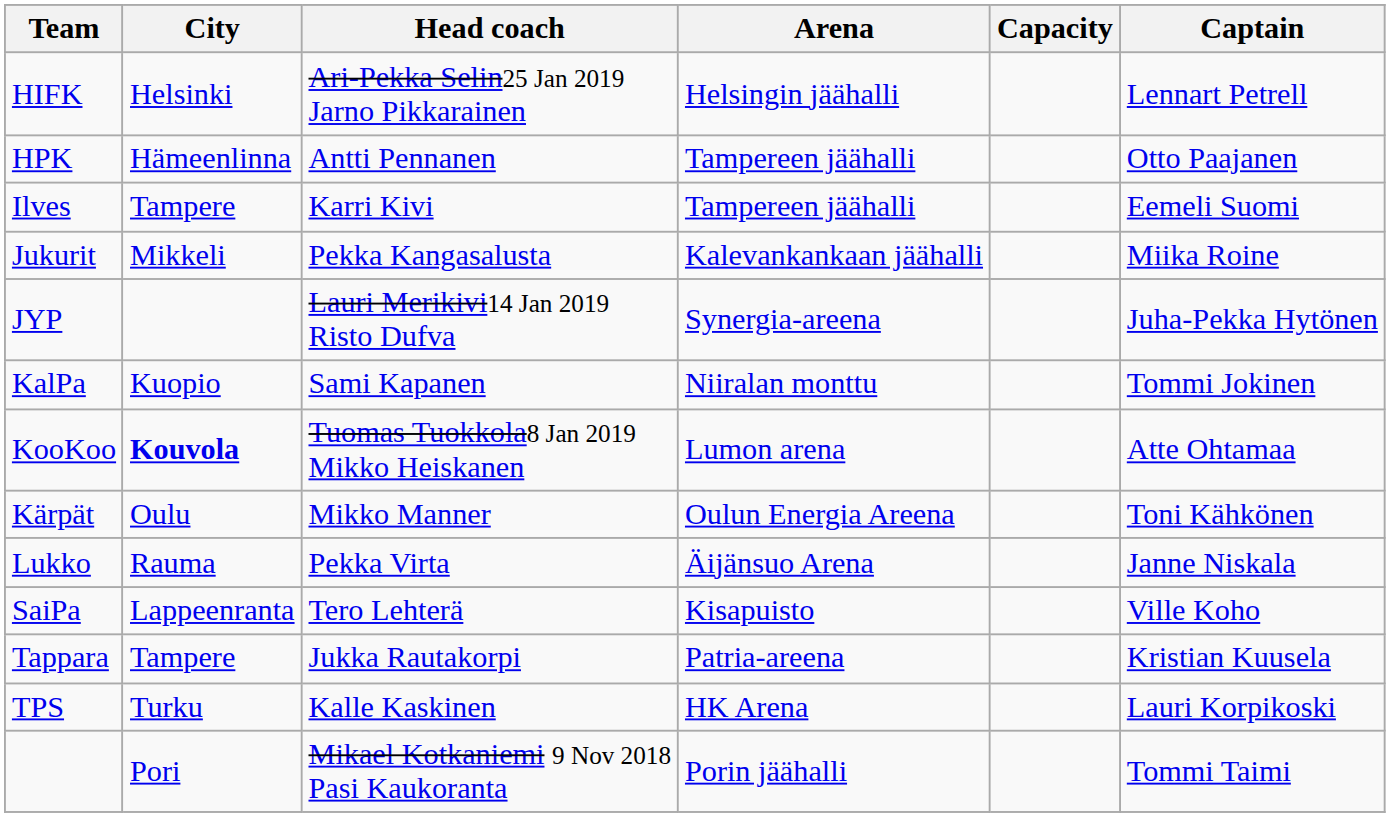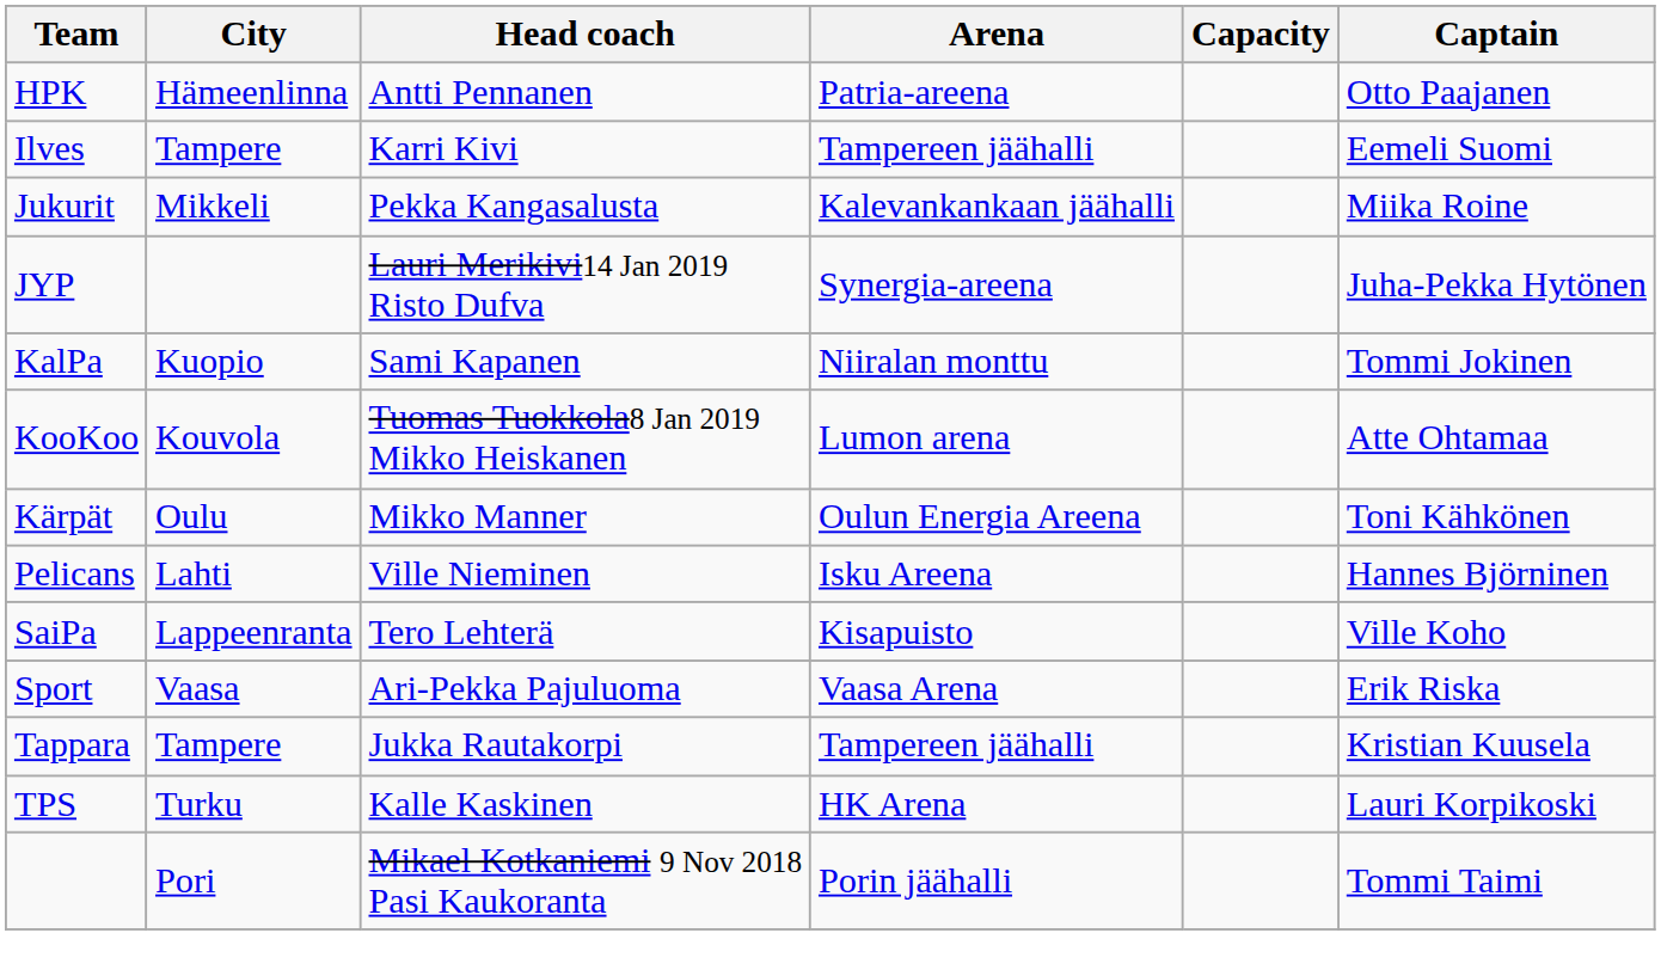- row: HIFK | Helsinki | Ari-Pekka Selin25 Jan 2019 Jarno Pikkarainen | Helsingin jäähalli | Lennart Petrell
HPK | Arena: Tampereen jäähalli -> Patria-areena
KooKoo | City: bold -> normal
- row: Lukko | Rauma | Pekka Virta | Äijänsuo Arena | Janne Niskala
+ row: Pelicans | Lahti | Ville Nieminen | Isku Areena | Hannes Björninen
+ row: Sport | Vaasa | Ari-Pekka Pajuluoma | Vaasa Arena | Erik Riska
Tappara | Arena: Patria-areena -> Tampereen jäähalli
